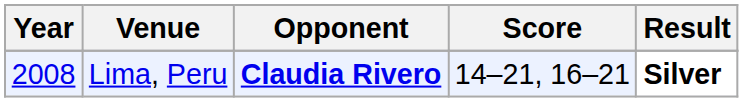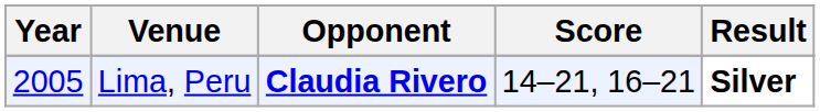Lima, Peru | Year: 2008 -> 2005
